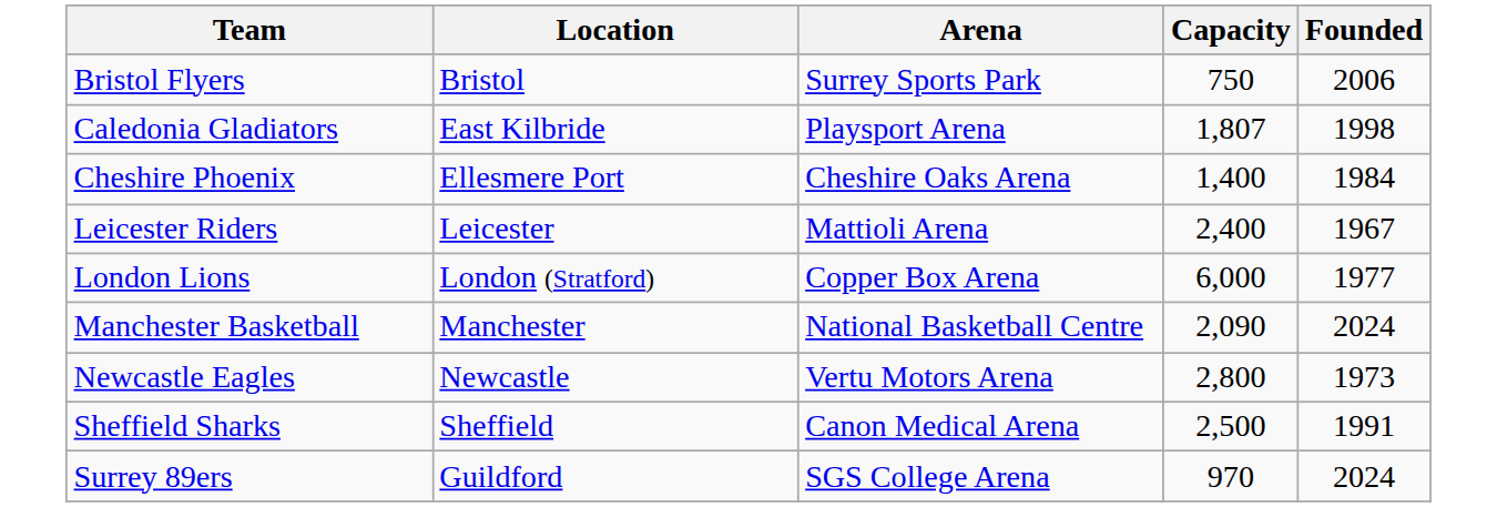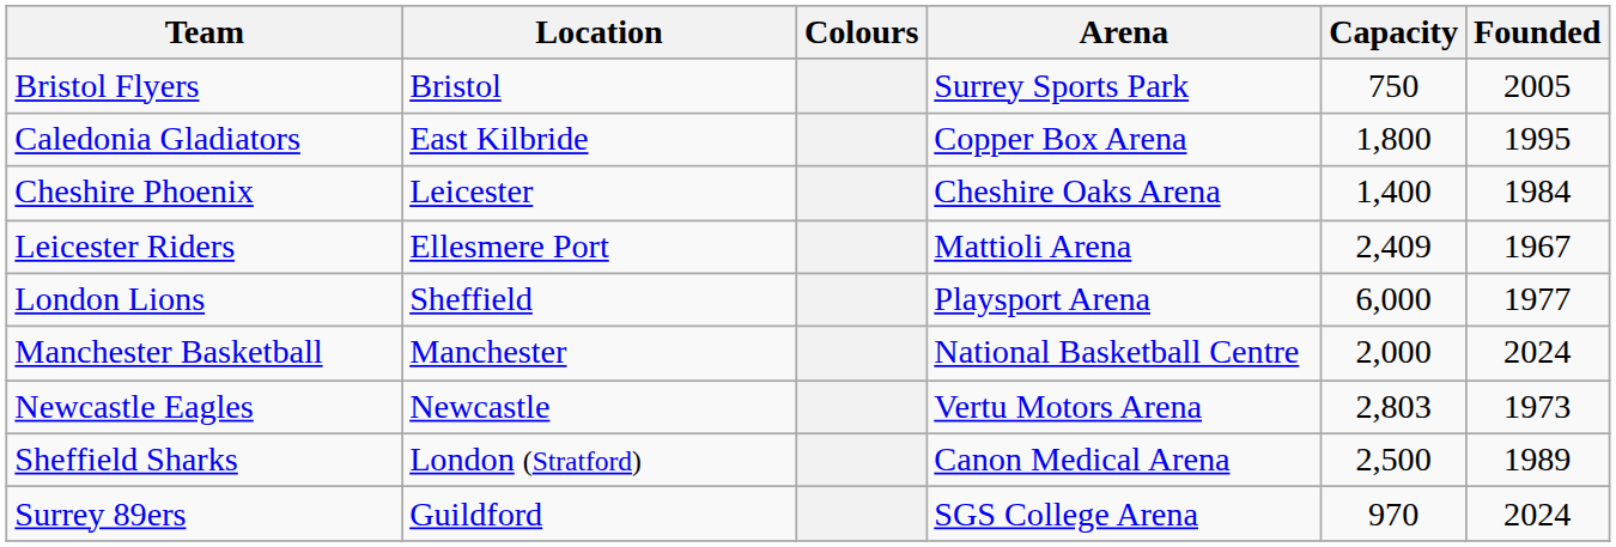+ column: Colours
Bristol Flyers | Founded: 2006 -> 2005
Caledonia Gladiators | Arena: Playsport Arena -> Copper Box Arena
Caledonia Gladiators | Capacity: 1,807 -> 1,800
Caledonia Gladiators | Founded: 1998 -> 1995
Cheshire Phoenix | Location: Ellesmere Port -> Leicester
Leicester Riders | Location: Leicester -> Ellesmere Port
Leicester Riders | Capacity: 2,400 -> 2,409
London Lions | Location: London (Stratford) -> Sheffield
London Lions | Arena: Copper Box Arena -> Playsport Arena
Manchester Basketball | Capacity: 2,090 -> 2,000
Newcastle Eagles | Capacity: 2,800 -> 2,803
Sheffield Sharks | Location: Sheffield -> London (Stratford)
Sheffield Sharks | Founded: 1991 -> 1989
